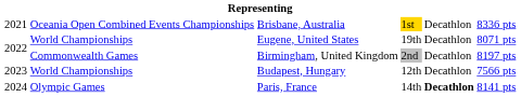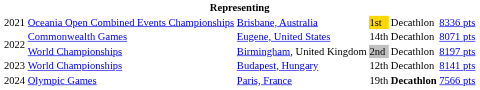Eugene, United States | column 2: World Championships -> Commonwealth Games
Eugene, United States | column 4: 19th -> 14th
Birmingham, United Kingdom | column 2: Commonwealth Games -> World Championships
Budapest, Hungary | column 6: 7566 pts -> 8141 pts
Paris, France | column 4: 14th -> 19th
Paris, France | column 6: 8141 pts -> 7566 pts
